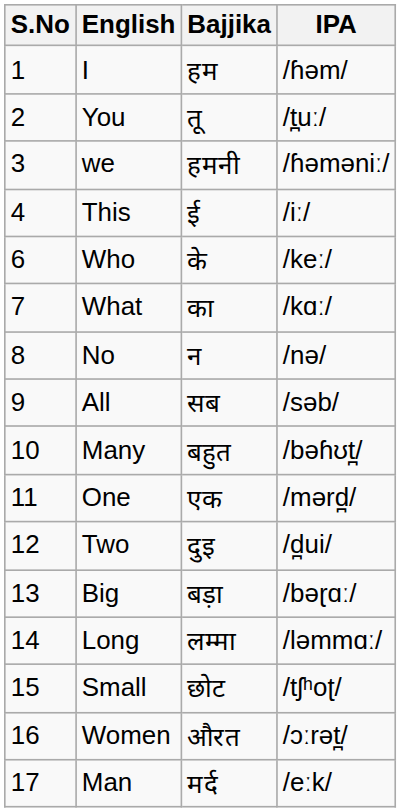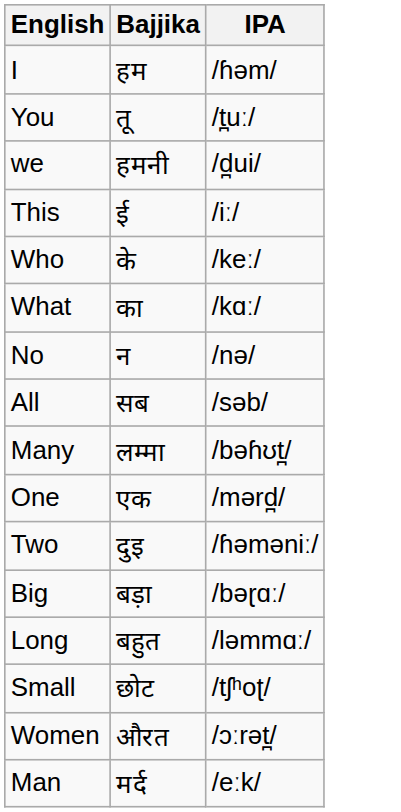- column: S.No | 1 | 2 | 3 | 4 | 6 | 7 | 8 | 9 | 10 | 11 | 12 | 13 | 14 | 15 | 16 | 17
we | IPA: /ɦəməniː/ -> /d̪ui/
Many | Bajjika: बहुत -> लम्मा
Two | IPA: /d̪ui/ -> /ɦəməniː/
Long | Bajjika: लम्मा -> बहुत
